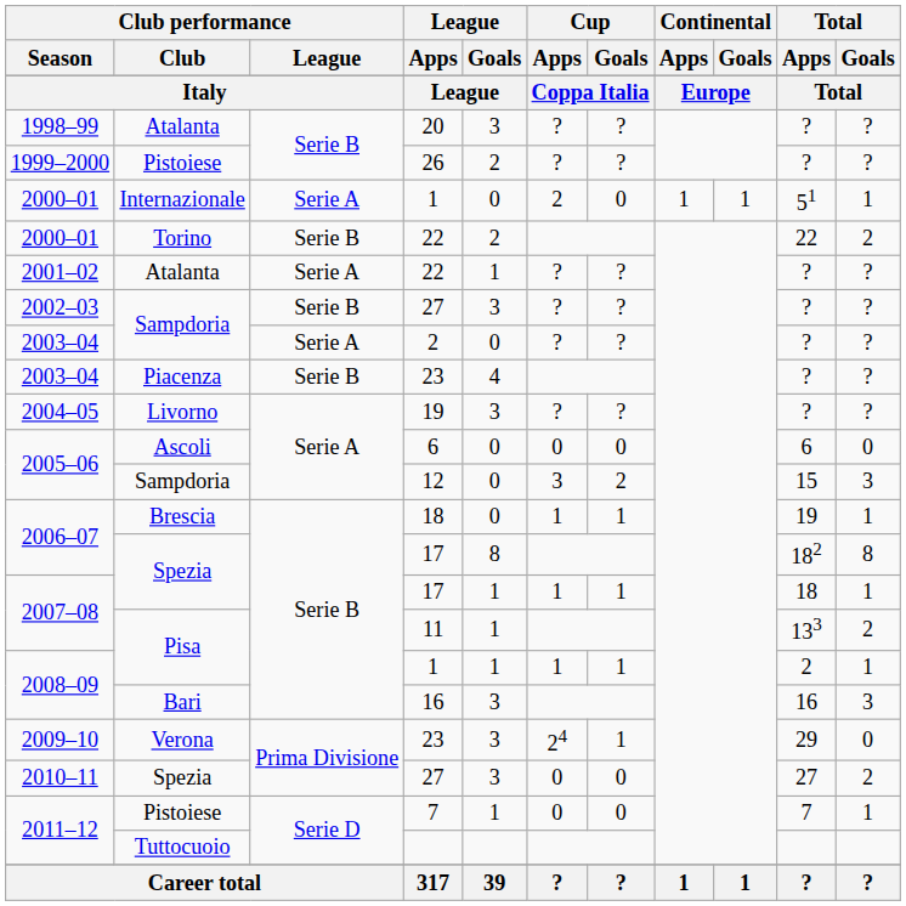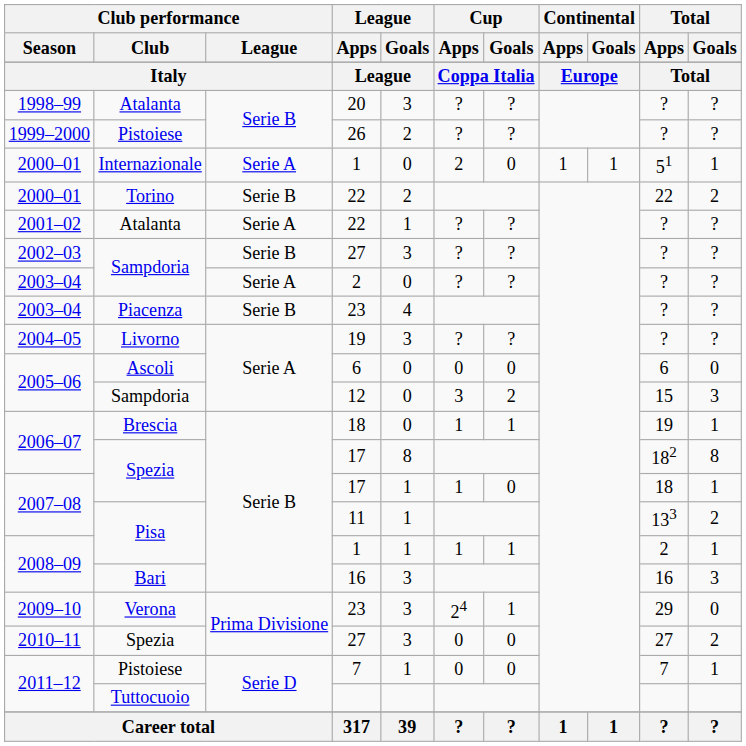2007–08 / 17 | Cup / Goals: 1 -> 0
